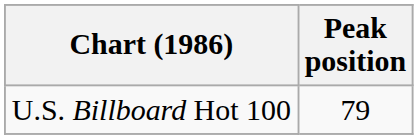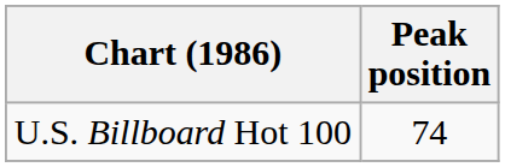U.S. Billboard Hot 100 | Peak position: 79 -> 74
